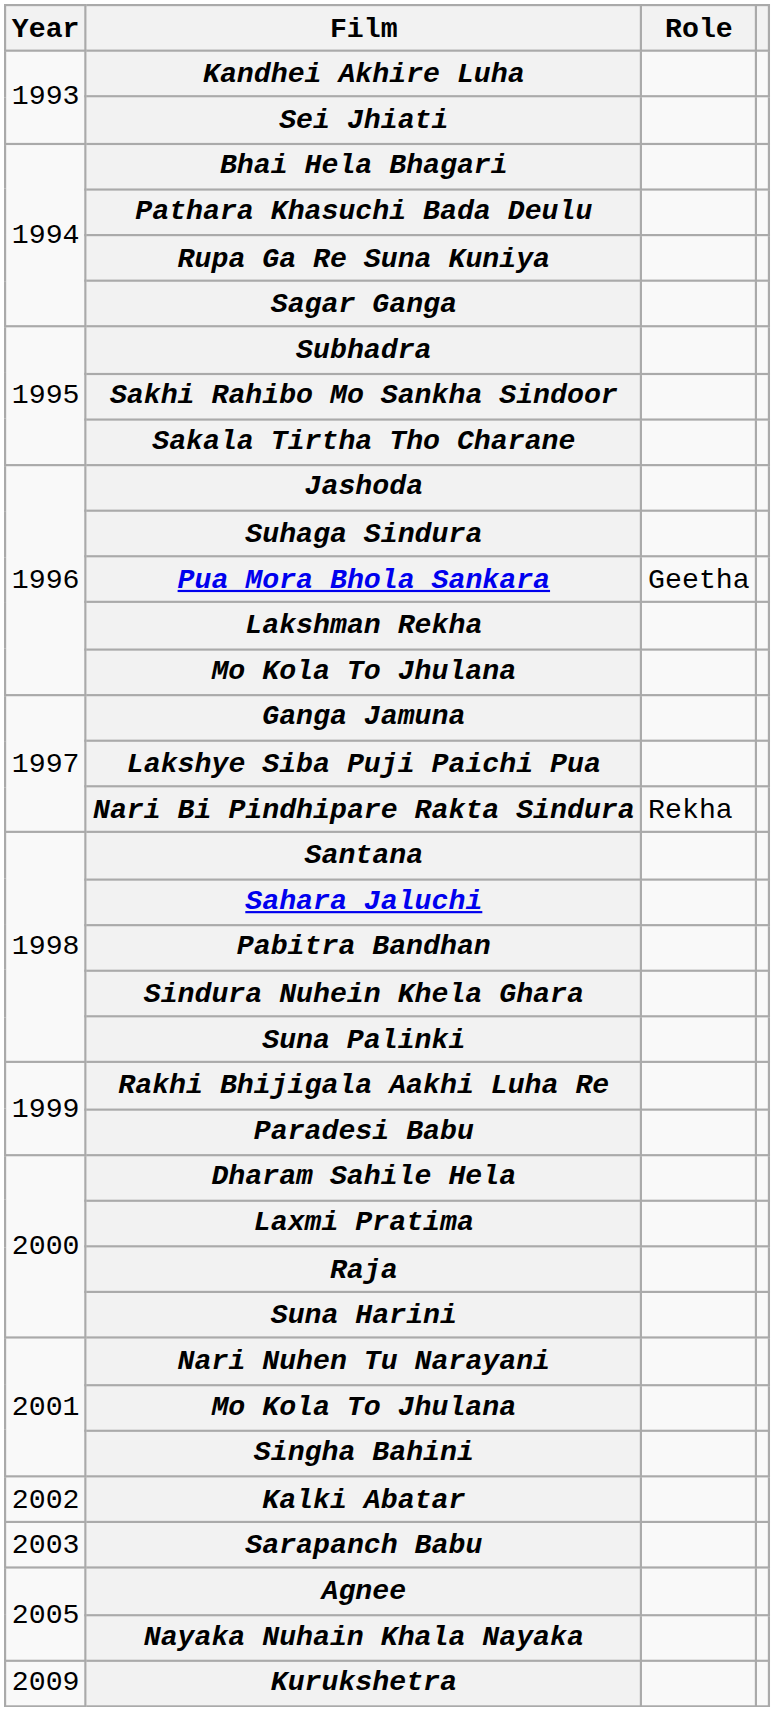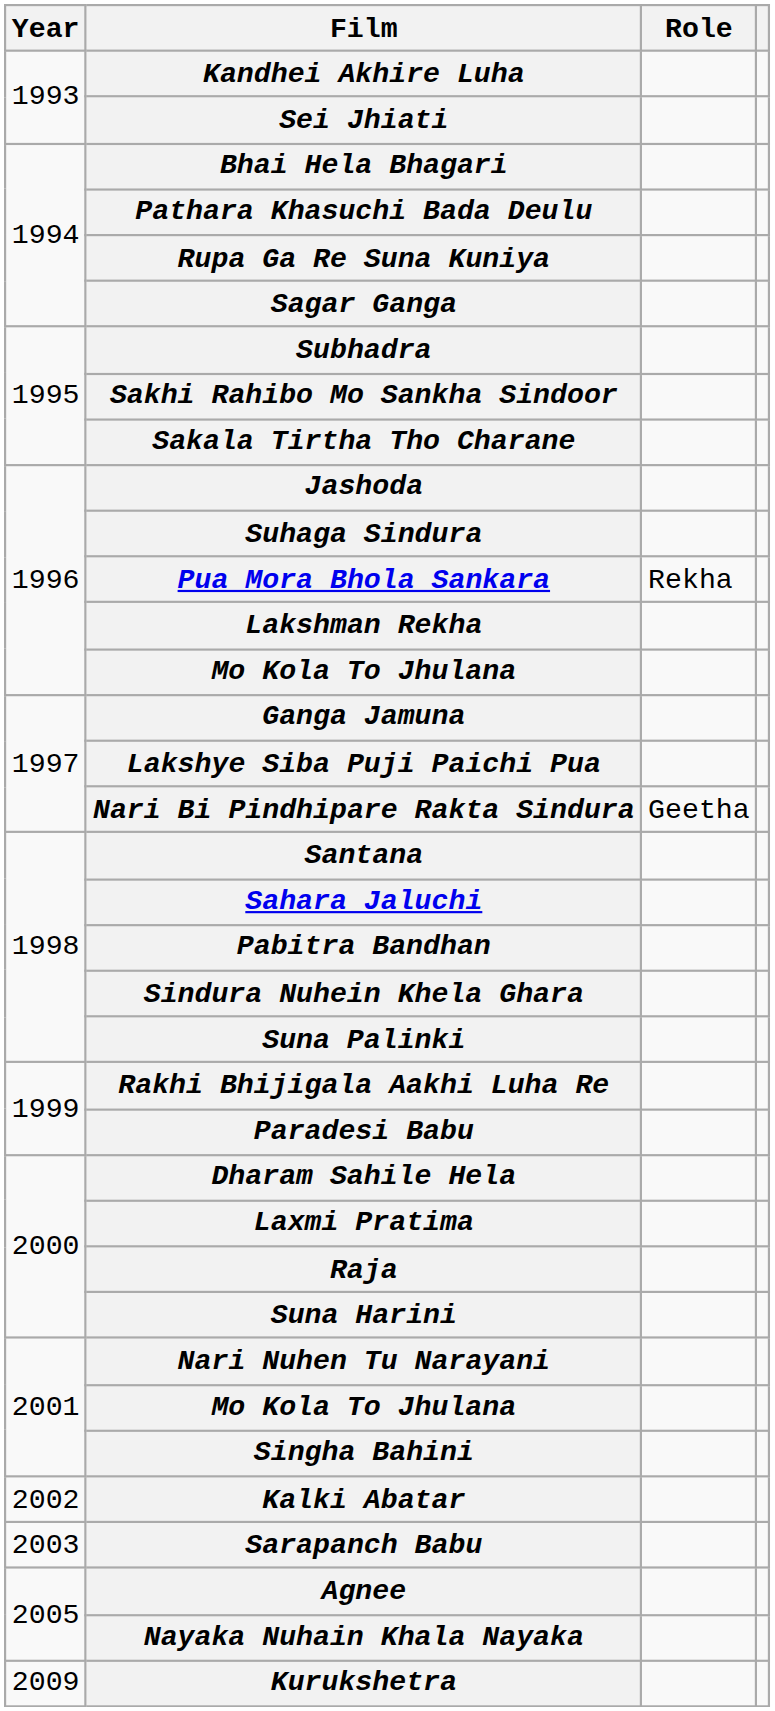Pua Mora Bhola Sankara | Role: Geetha -> Rekha
Nari Bi Pindhipare Rakta Sindura | Role: Rekha -> Geetha
